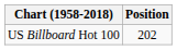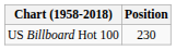US Billboard Hot 100 | Position: 202 -> 230
